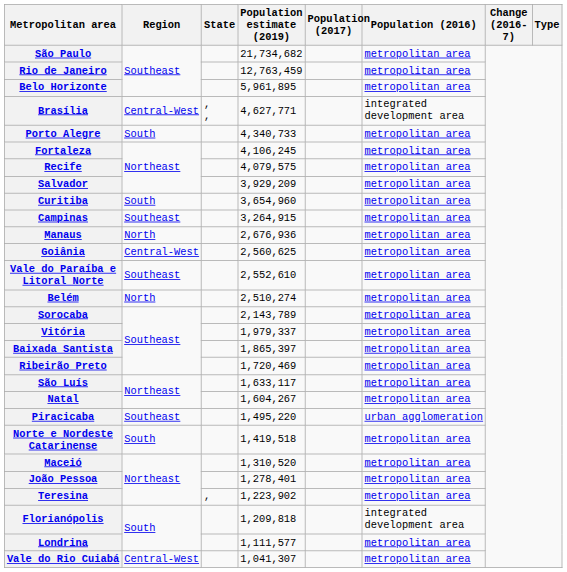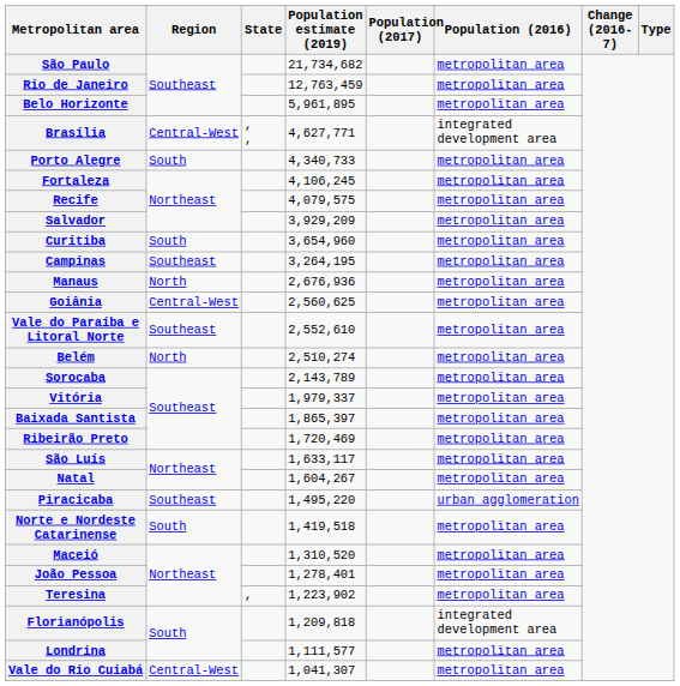Campinas | Population estimate (2019): 3,264,915 -> 3,264,195
